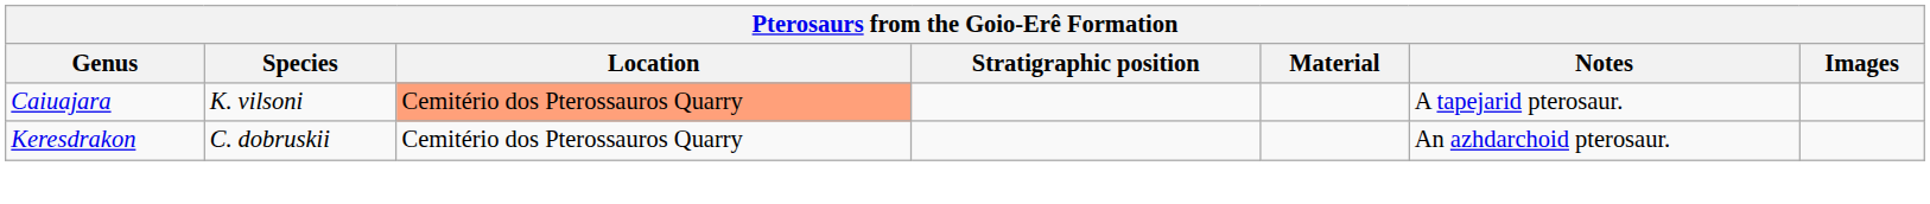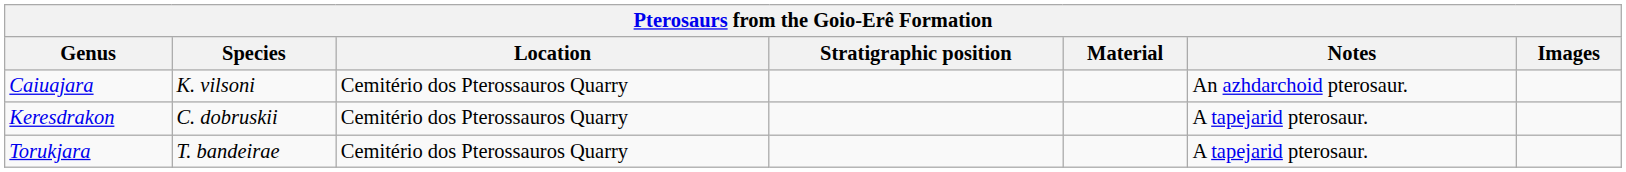Caiuajara | Location: lightsalmon background -> no background
Caiuajara | Notes: A tapejarid pterosaur. -> An azhdarchoid pterosaur.
Keresdrakon | Notes: An azhdarchoid pterosaur. -> A tapejarid pterosaur.
+ row: Torukjara | T. bandeirae | Cemitério dos Pterossauros Quarry | A tapejarid pterosaur.
